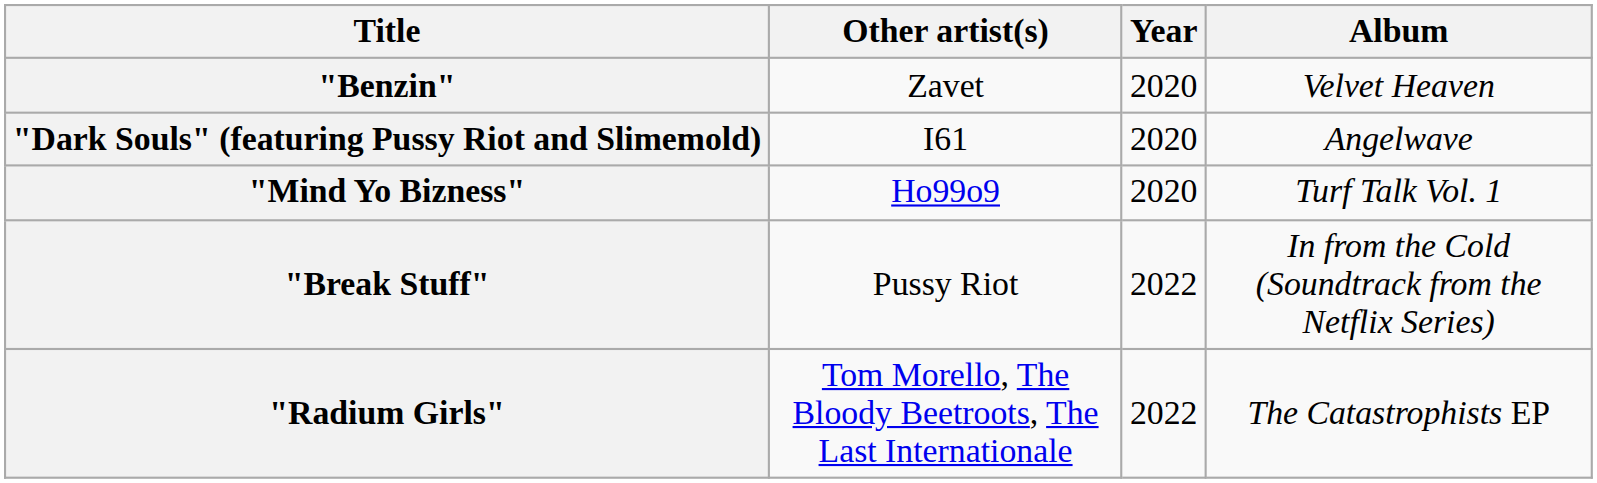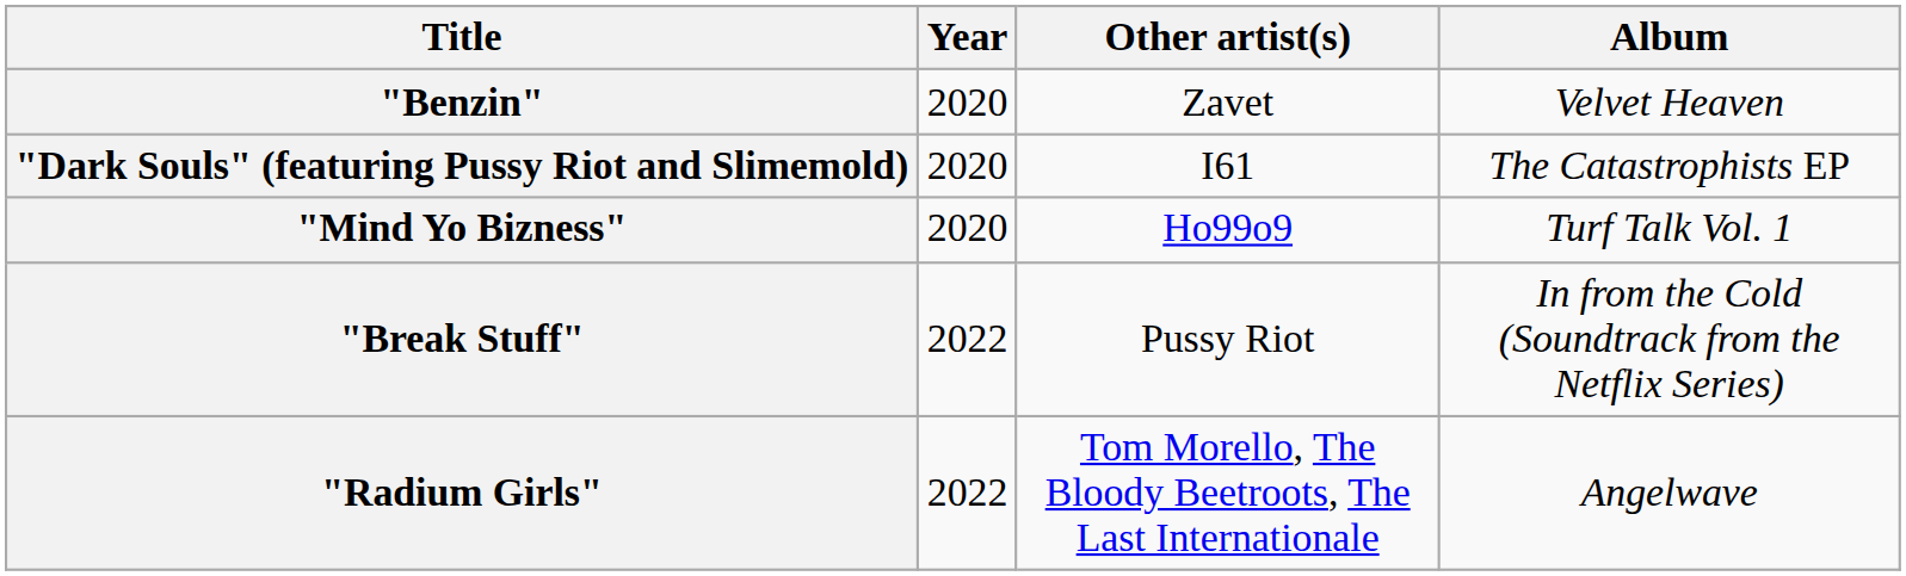columns swapped: Year <-> Other artist(s)
"Dark Souls" (featuring Pussy Riot and Slimemold) | Album: Angelwave -> The Catastrophists EP
"Radium Girls" | Album: The Catastrophists EP -> Angelwave
